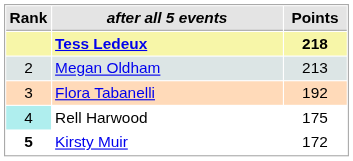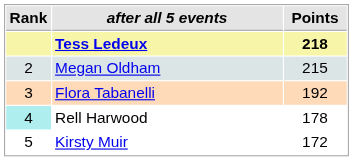Megan Oldham | Points: 213 -> 215
Rell Harwood | Points: 175 -> 178
Kirsty Muir | Rank: bold -> normal
